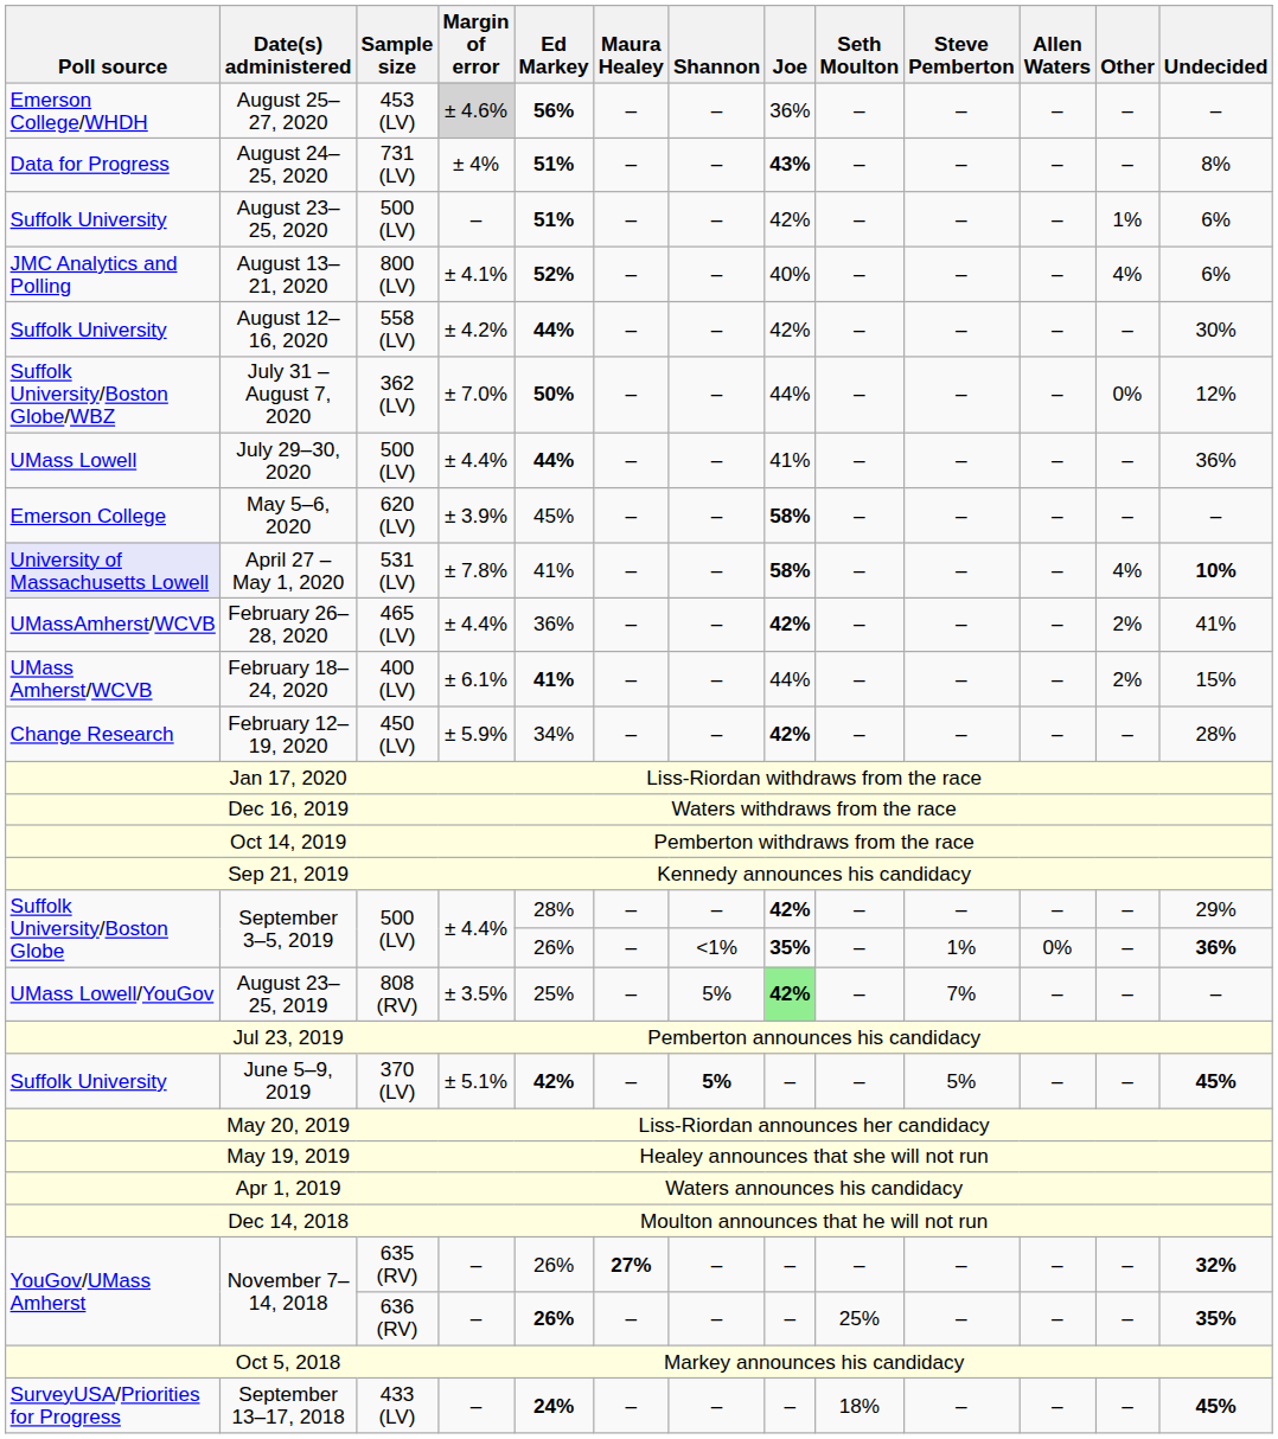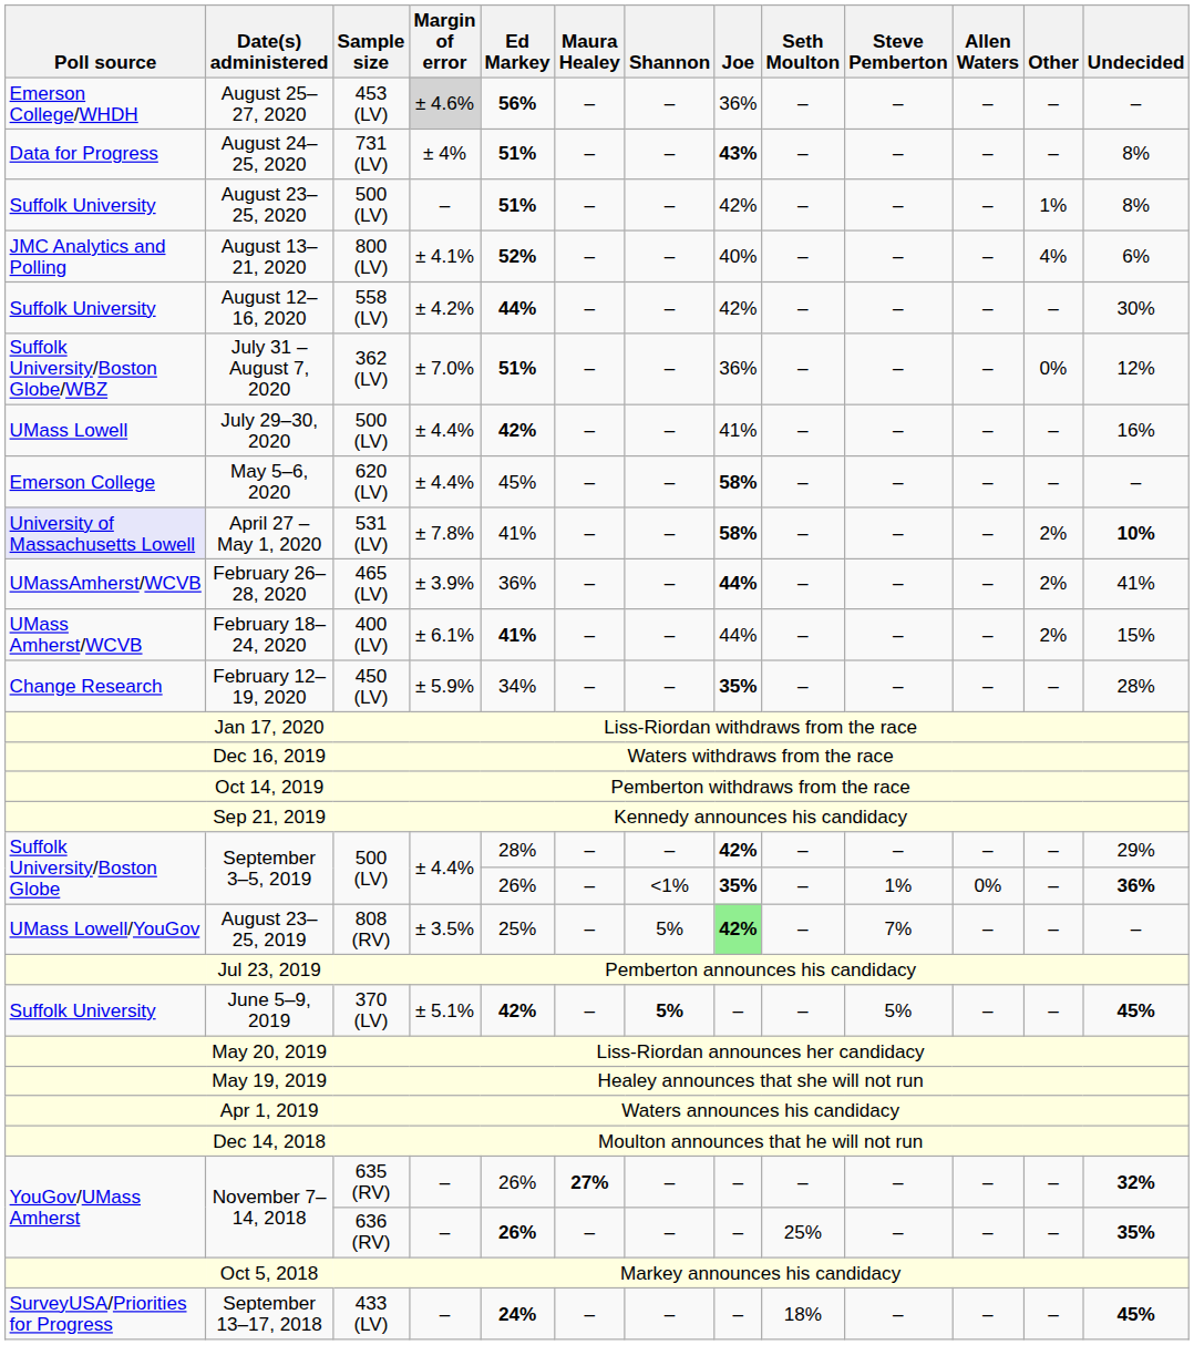August 23–25, 2020 | Undecided: 6% -> 8%
July 31 – August 7, 2020 | Ed Markey: 50% -> 51%
July 31 – August 7, 2020 | Joe: 44% -> 36%
July 29–30, 2020 | Ed Markey: 44% -> 42%
July 29–30, 2020 | Undecided: 36% -> 16%
May 5–6, 2020 | Margin of error: ± 3.9% -> ± 4.4%
April 27 – May 1, 2020 | Other: 4% -> 2%
February 26–28, 2020 | Margin of error: ± 4.4% -> ± 3.9%
February 26–28, 2020 | Joe: 42% -> 44%
February 12–19, 2020 | Joe: 42% -> 35%
